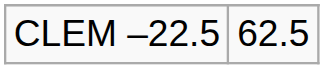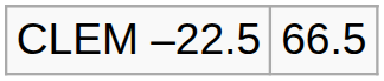CLEM –22.5 | column 2: 62.5 -> 66.5
